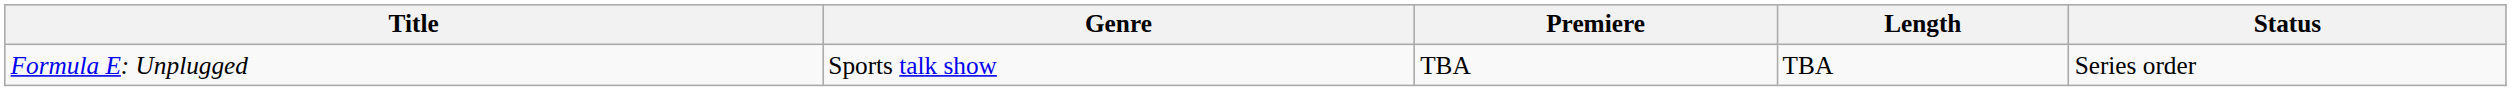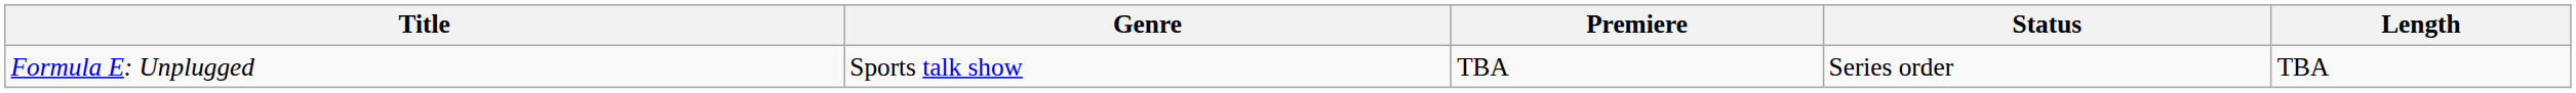columns swapped: Length <-> Status
